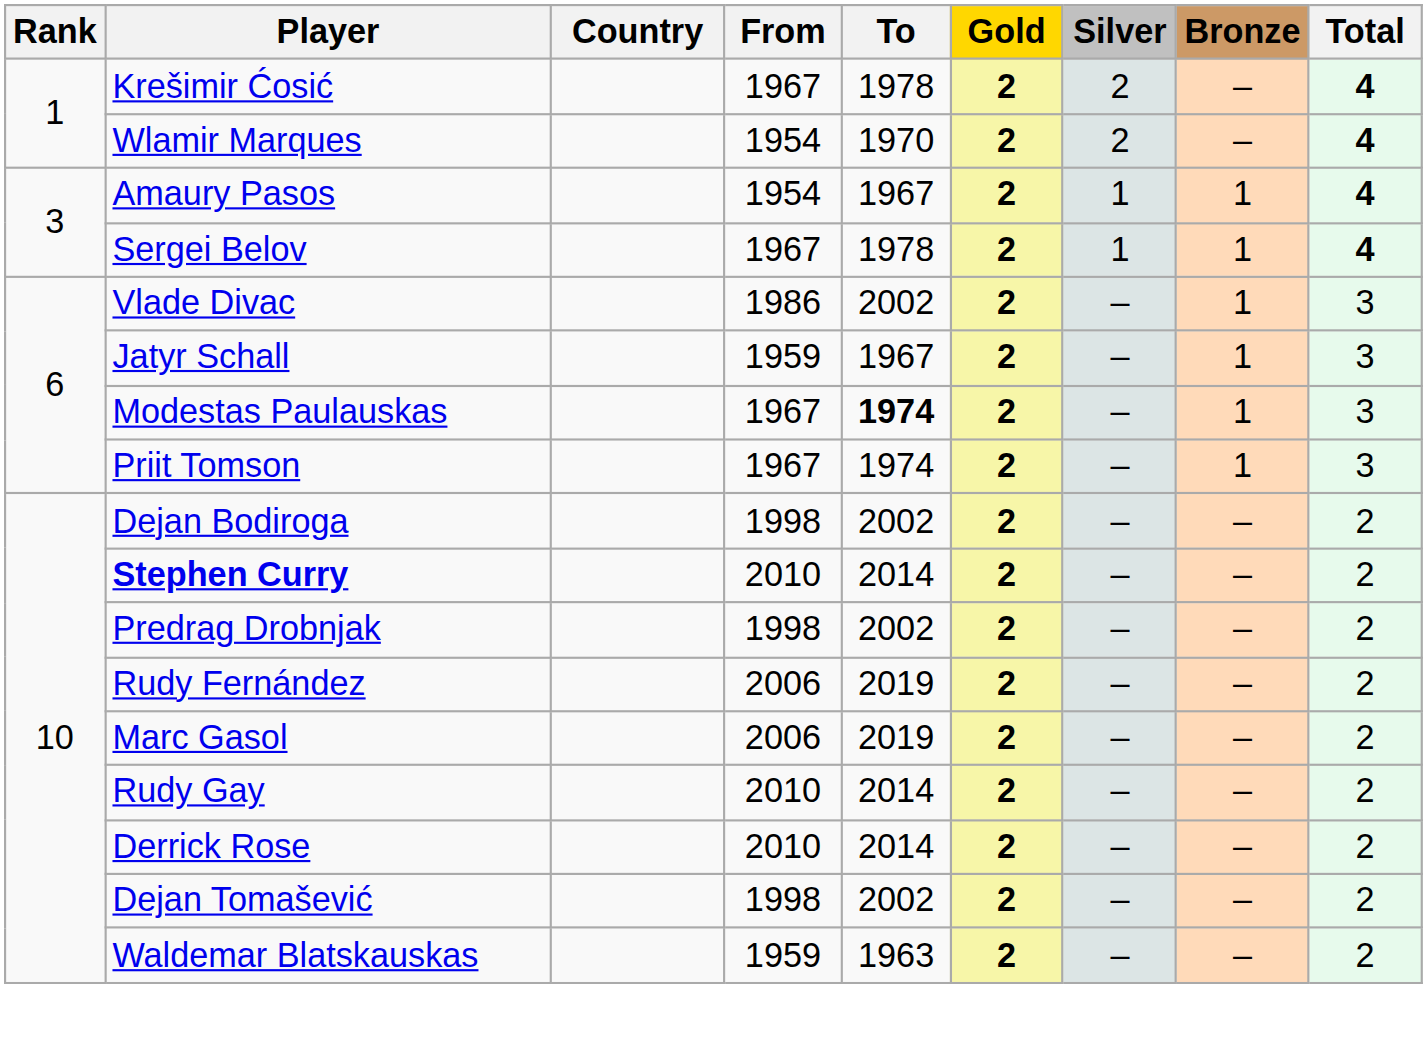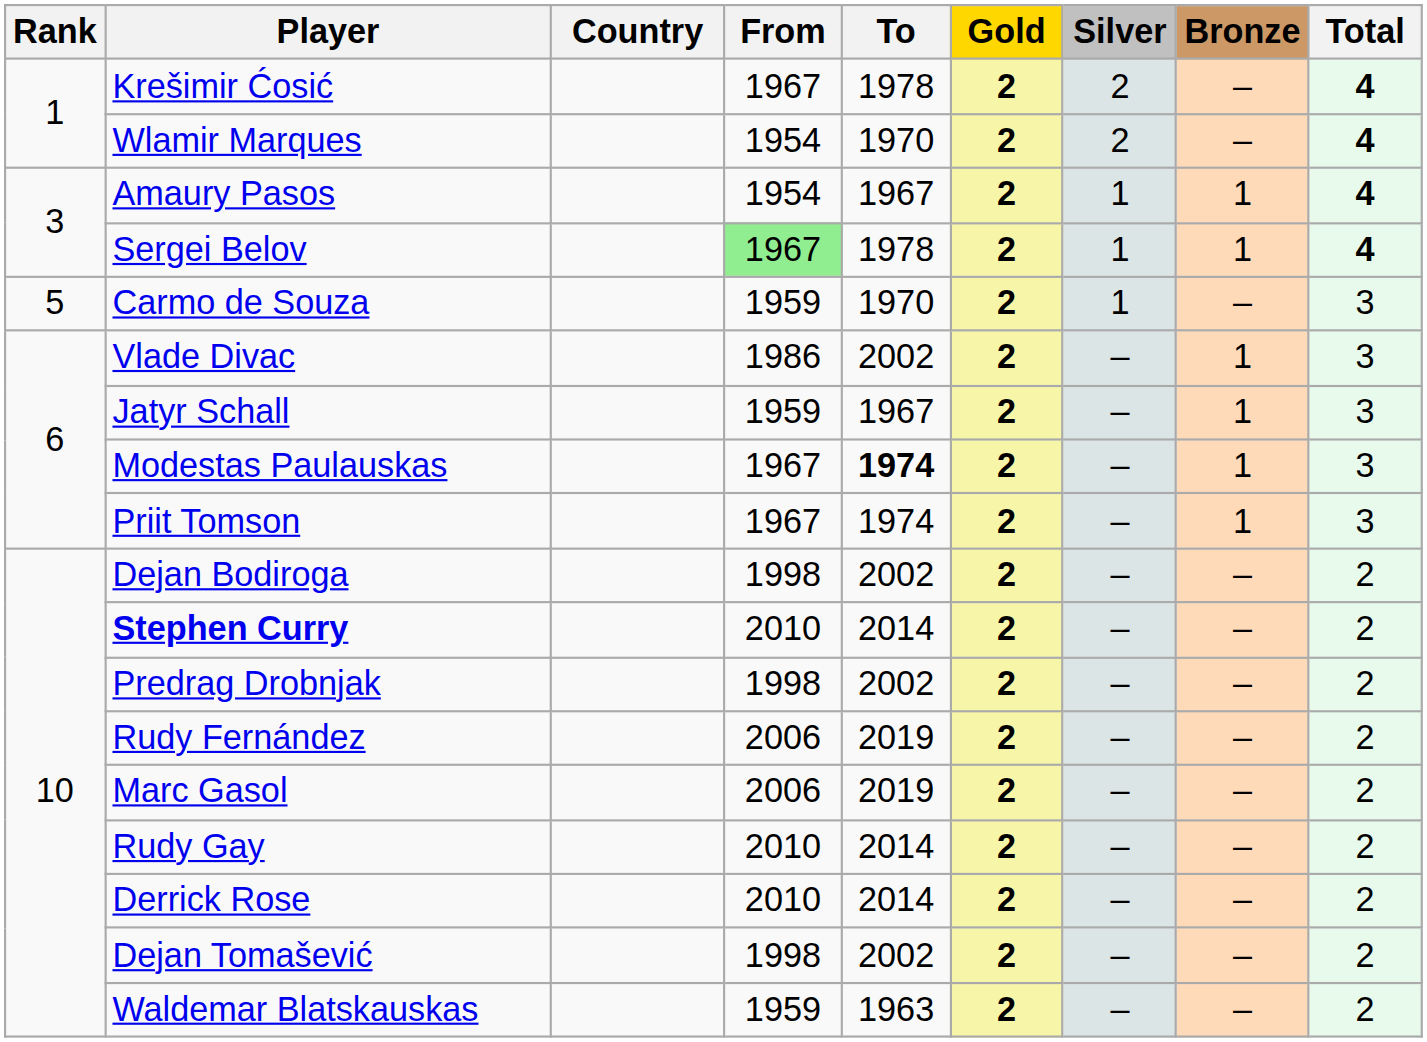Sergei Belov | From: no background -> lightgreen background
+ row: 5 | Carmo de Souza | 1959 | 1970 | 2 | 1 | – | 3
